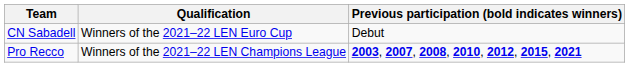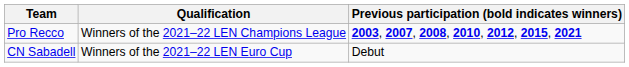rows swapped: Pro Recco <-> CN Sabadell
